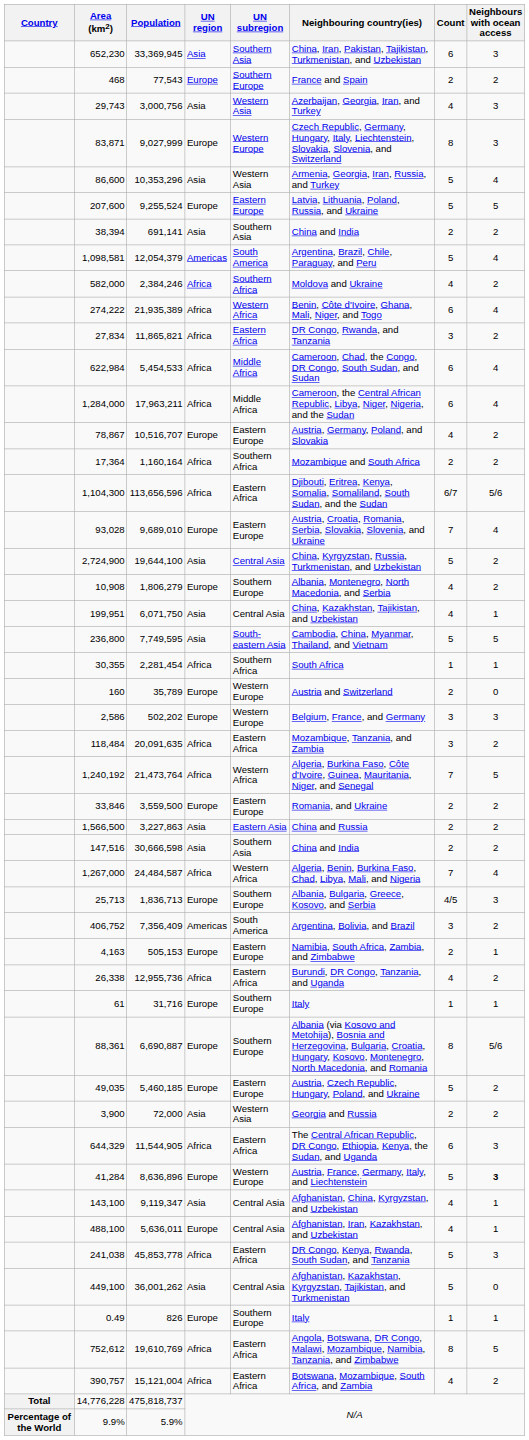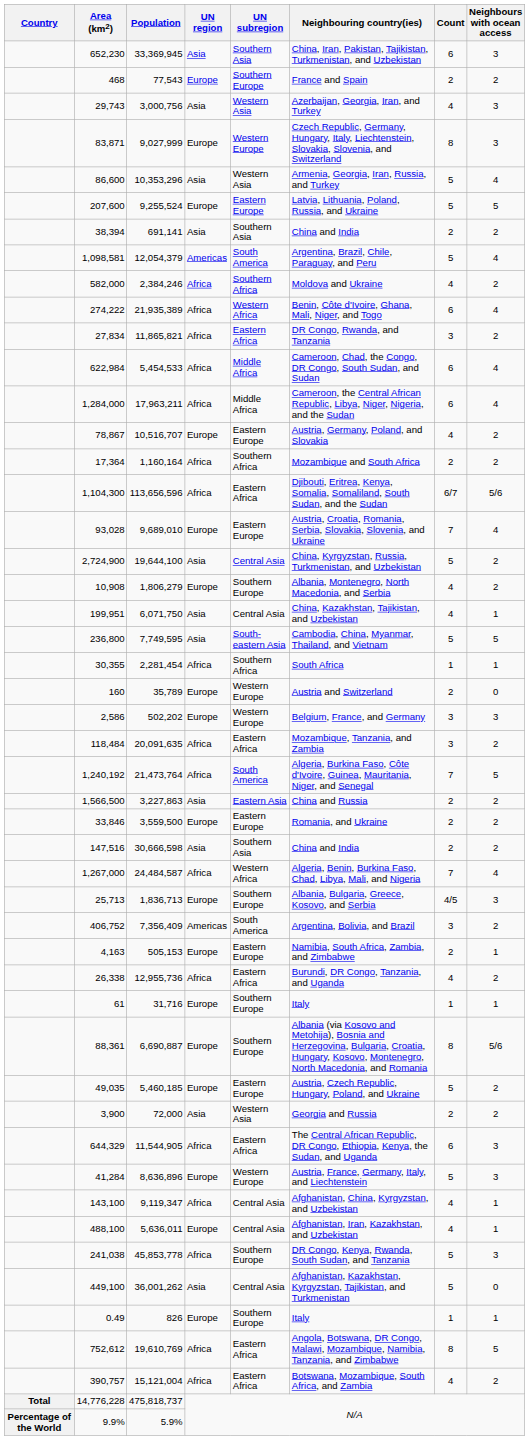1,240,192 | UN subregion: Western Africa -> South America
rows swapped: 33,846 <-> 1,566,500
41,284 | Neighbours with ocean access: bold -> normal
143,100 | UN region: Asia -> Africa
241,038 | UN subregion: Eastern Africa -> Southern Europe
